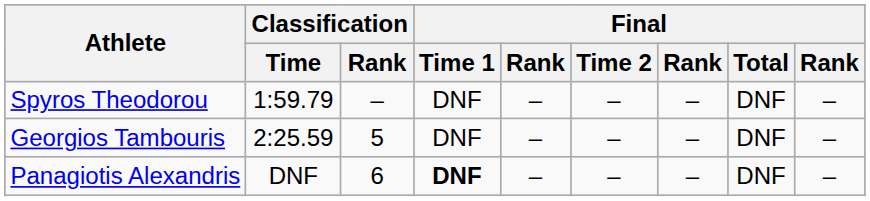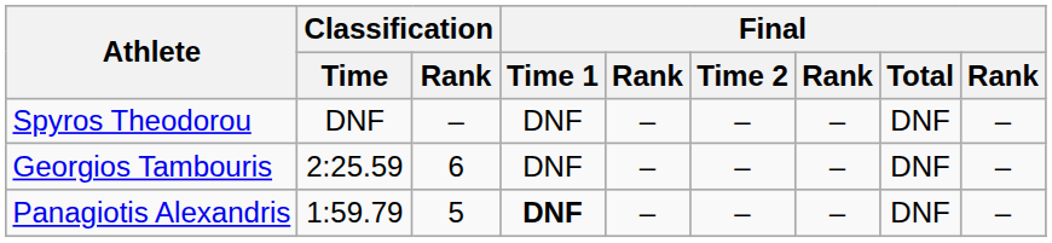Spyros Theodorou | Classification / Time: 1:59.79 -> DNF
Georgios Tambouris | Classification / Rank: 5 -> 6
Panagiotis Alexandris | Classification / Time: DNF -> 1:59.79
Panagiotis Alexandris | Classification / Rank: 6 -> 5
